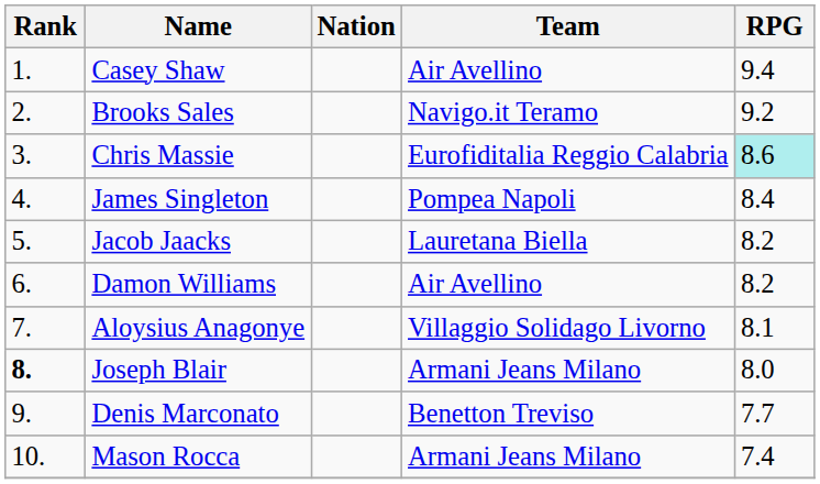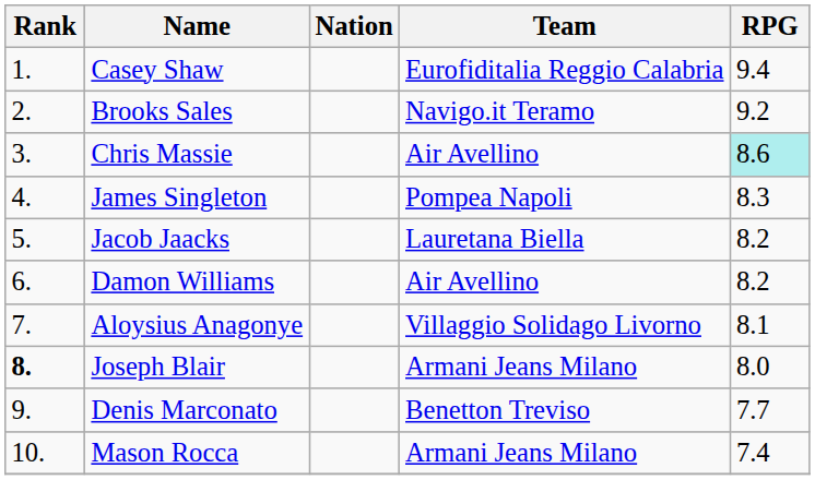Casey Shaw | Team: Air Avellino -> Eurofiditalia Reggio Calabria
Chris Massie | Team: Eurofiditalia Reggio Calabria -> Air Avellino
James Singleton | RPG: 8.4 -> 8.3
